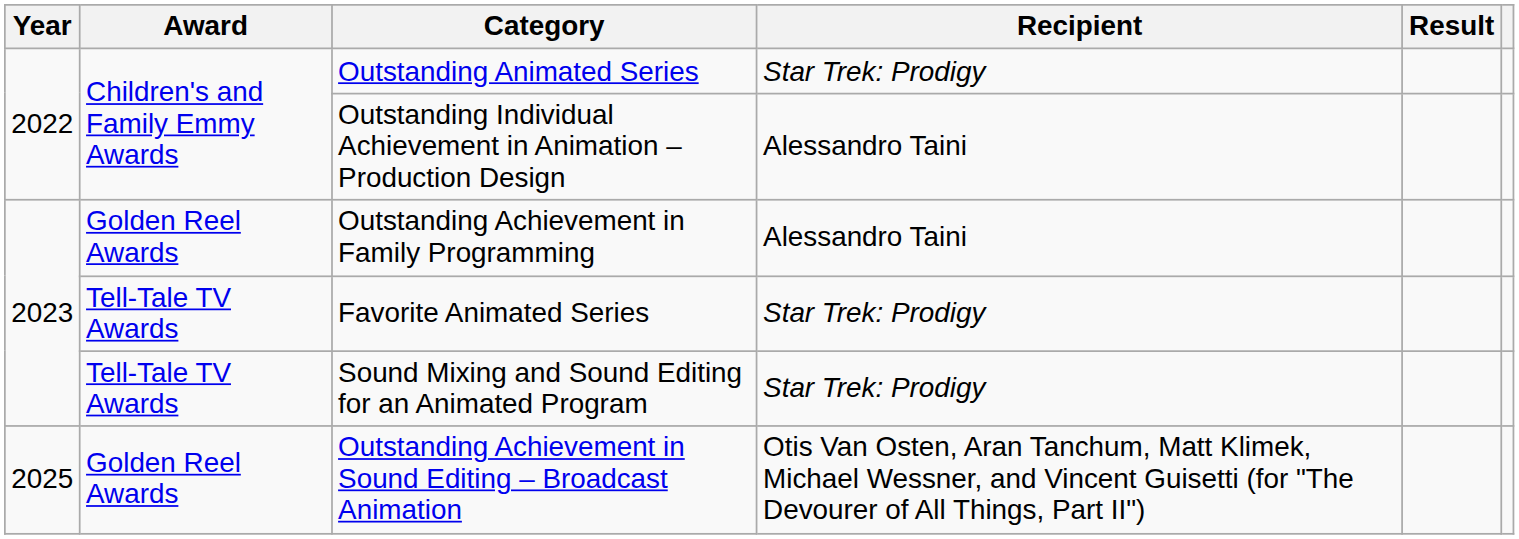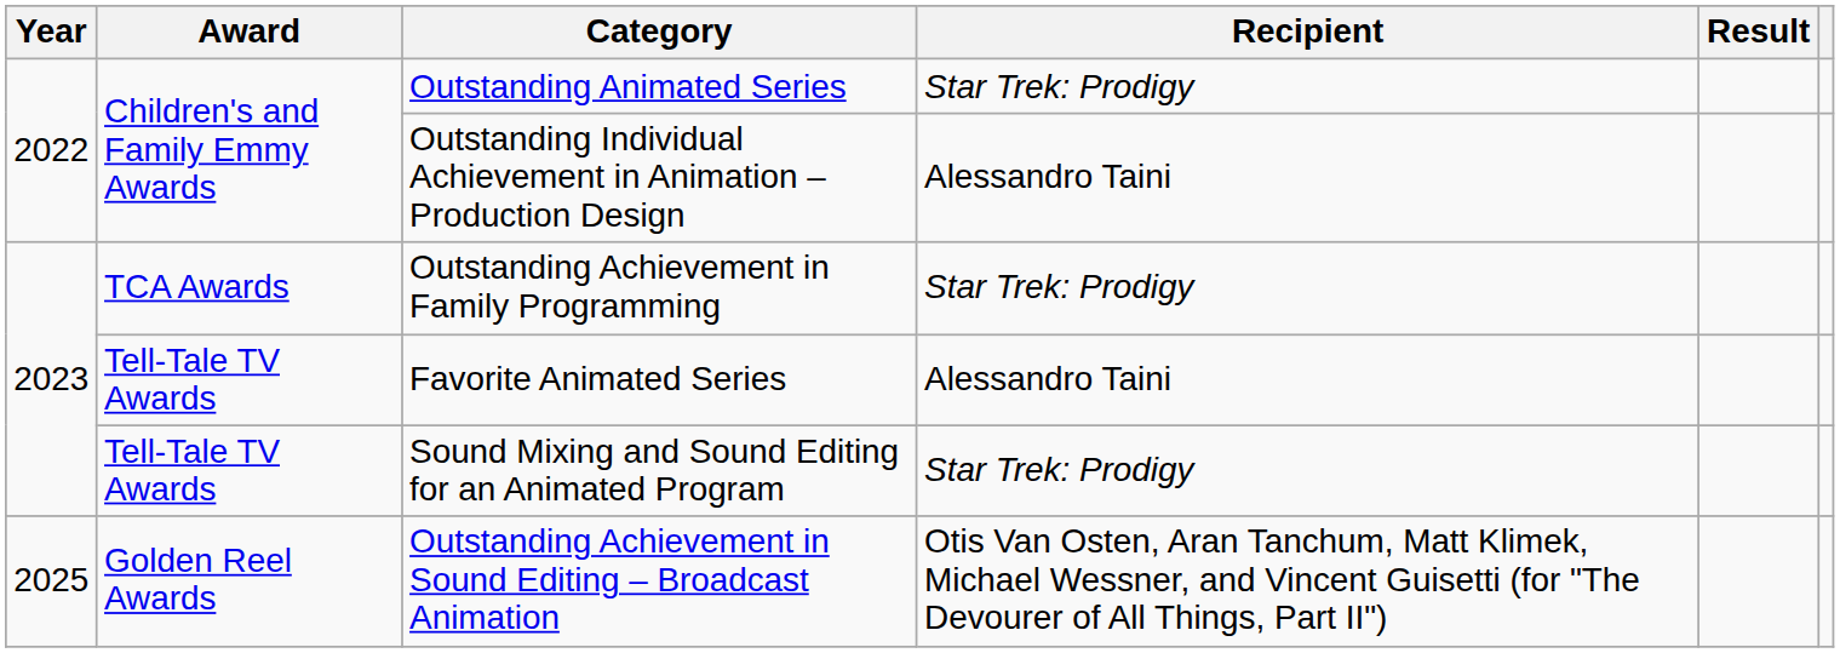Outstanding Achievement in Family Programming | Award: Golden Reel Awards -> TCA Awards
Outstanding Achievement in Family Programming | Recipient: Alessandro Taini -> Star Trek: Prodigy
Favorite Animated Series | Recipient: Star Trek: Prodigy -> Alessandro Taini
